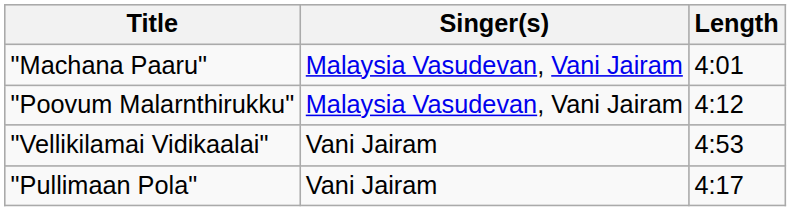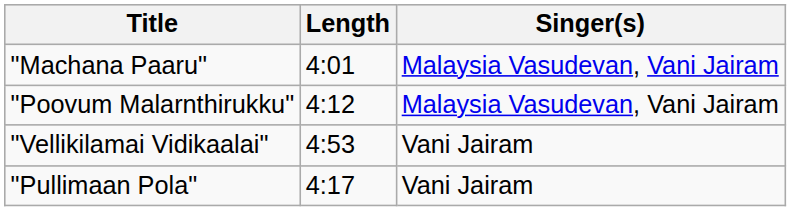columns swapped: Singer(s) <-> Length
